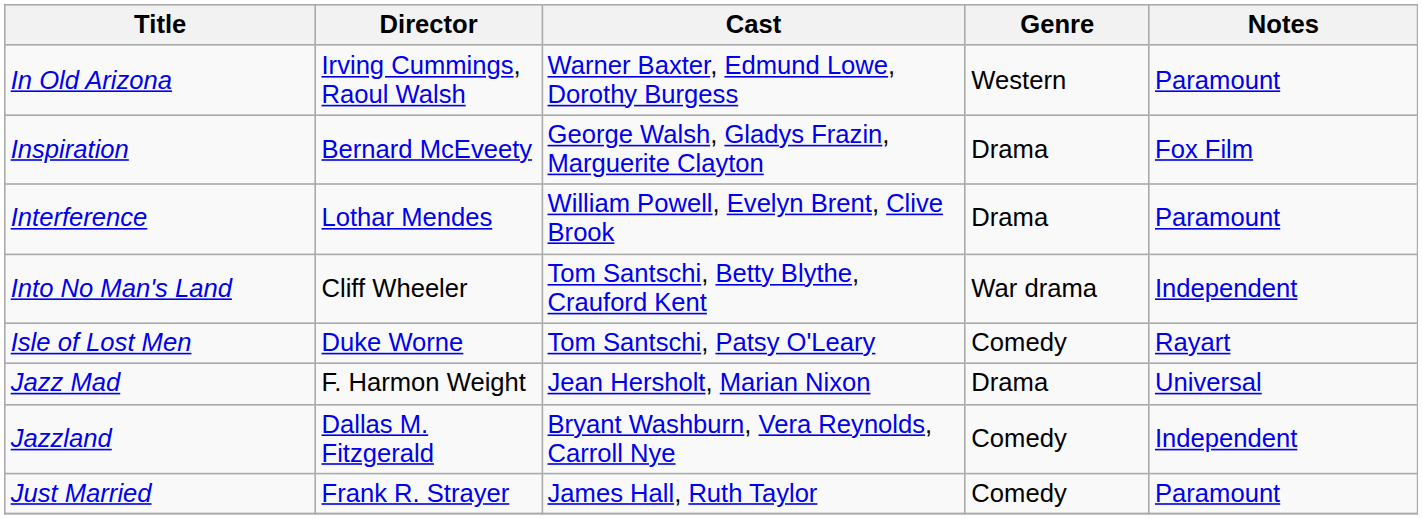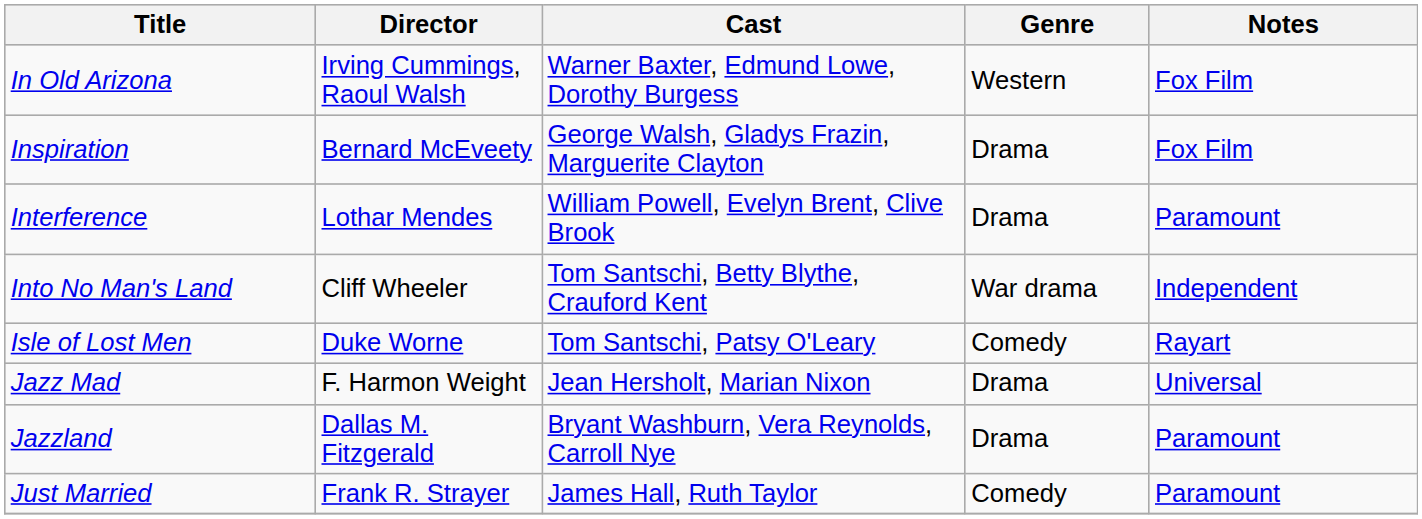In Old Arizona | Notes: Paramount -> Fox Film
Jazzland | Genre: Comedy -> Drama
Jazzland | Notes: Independent -> Paramount
